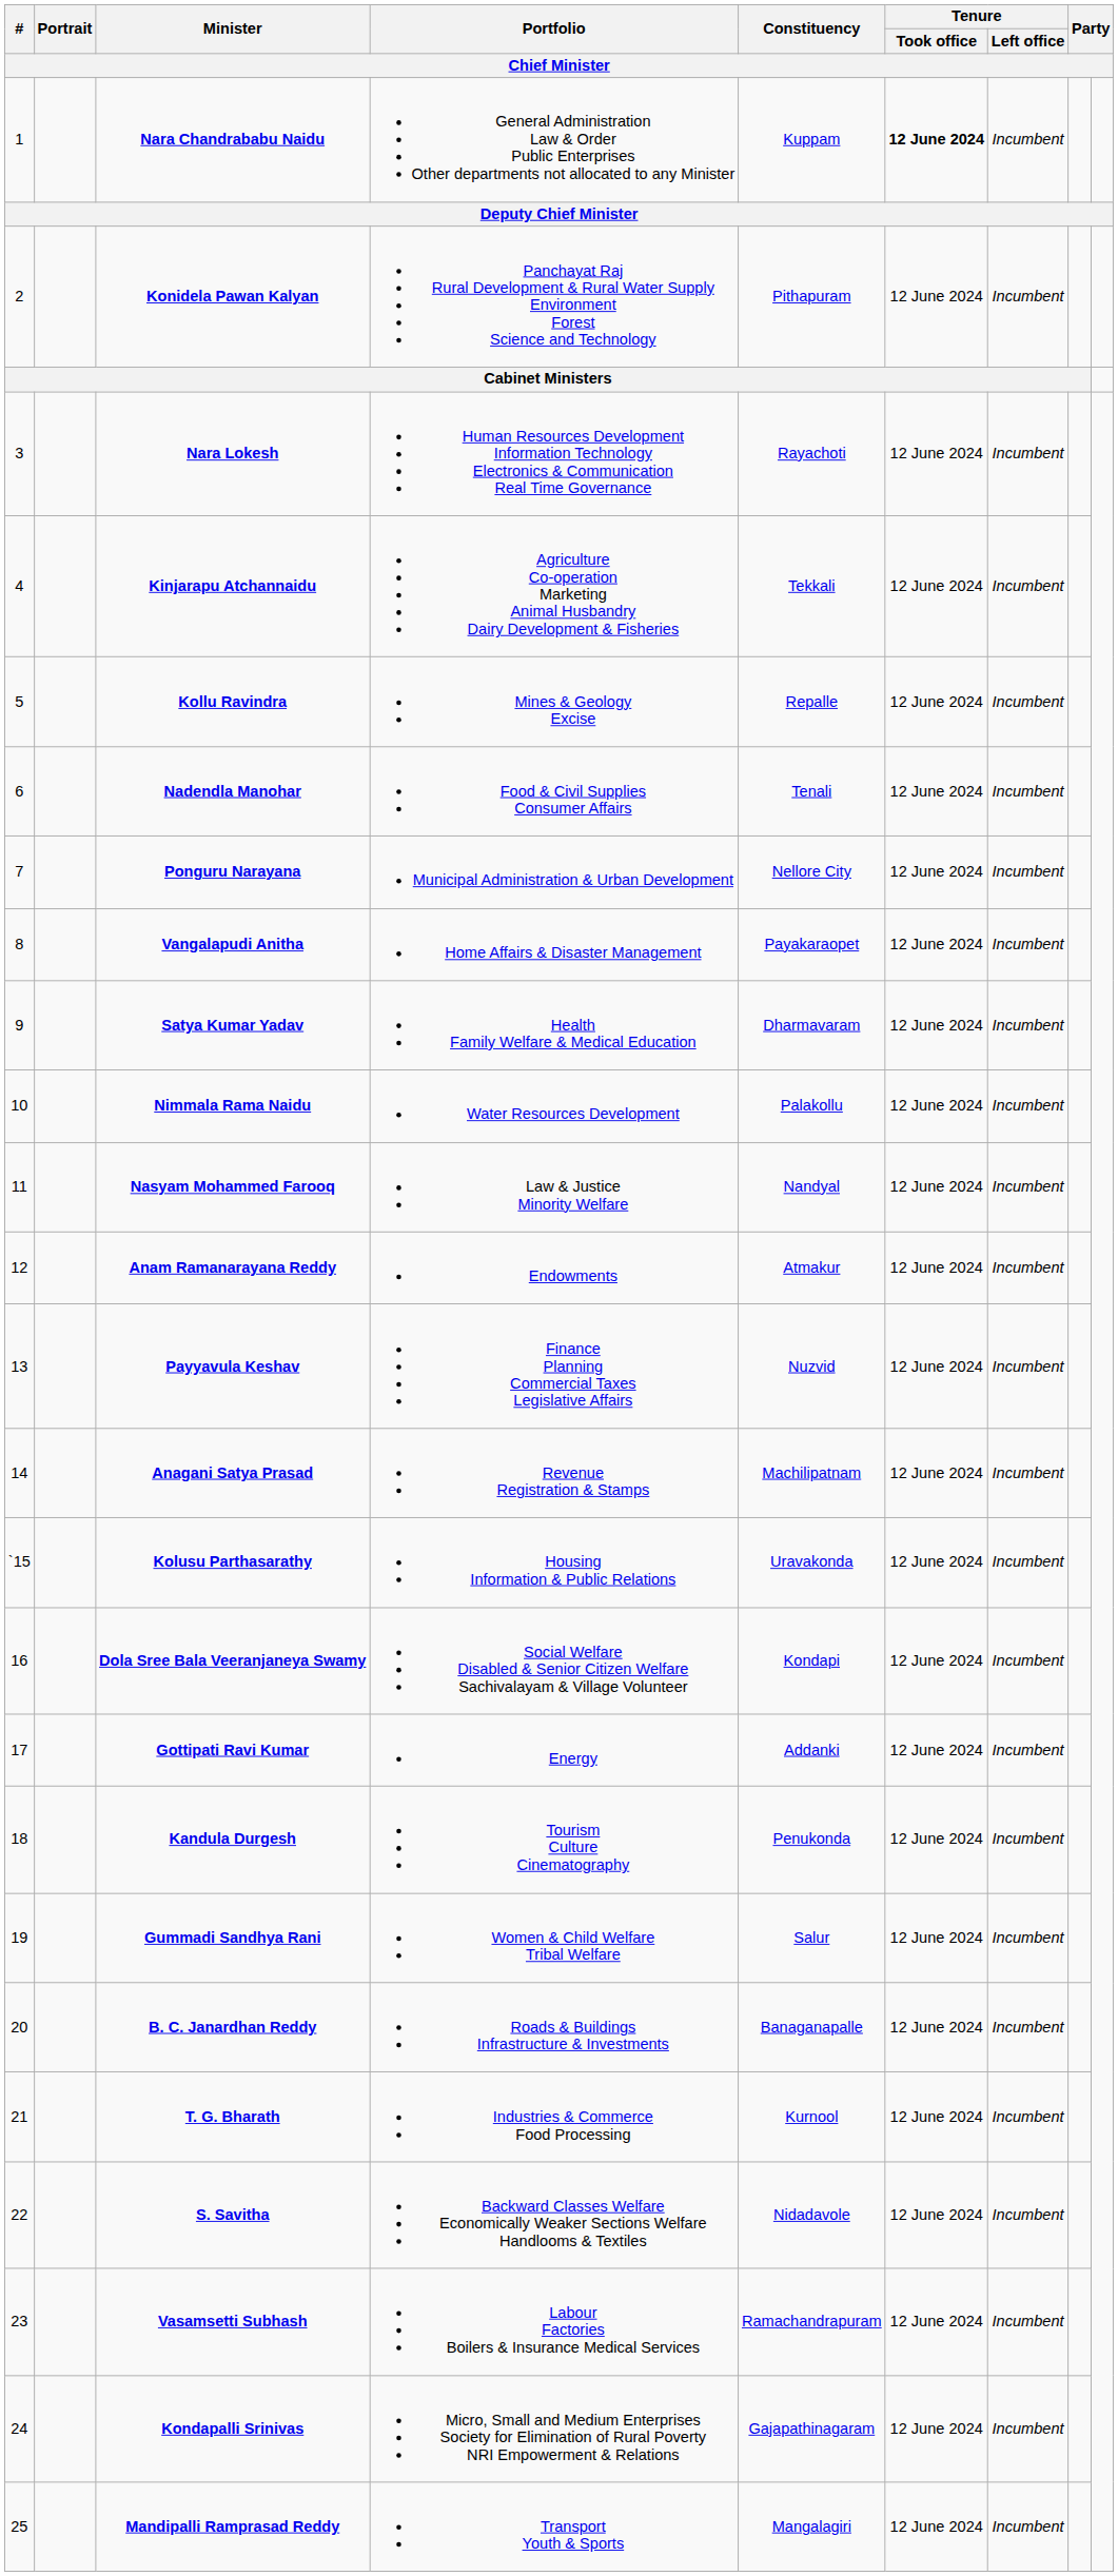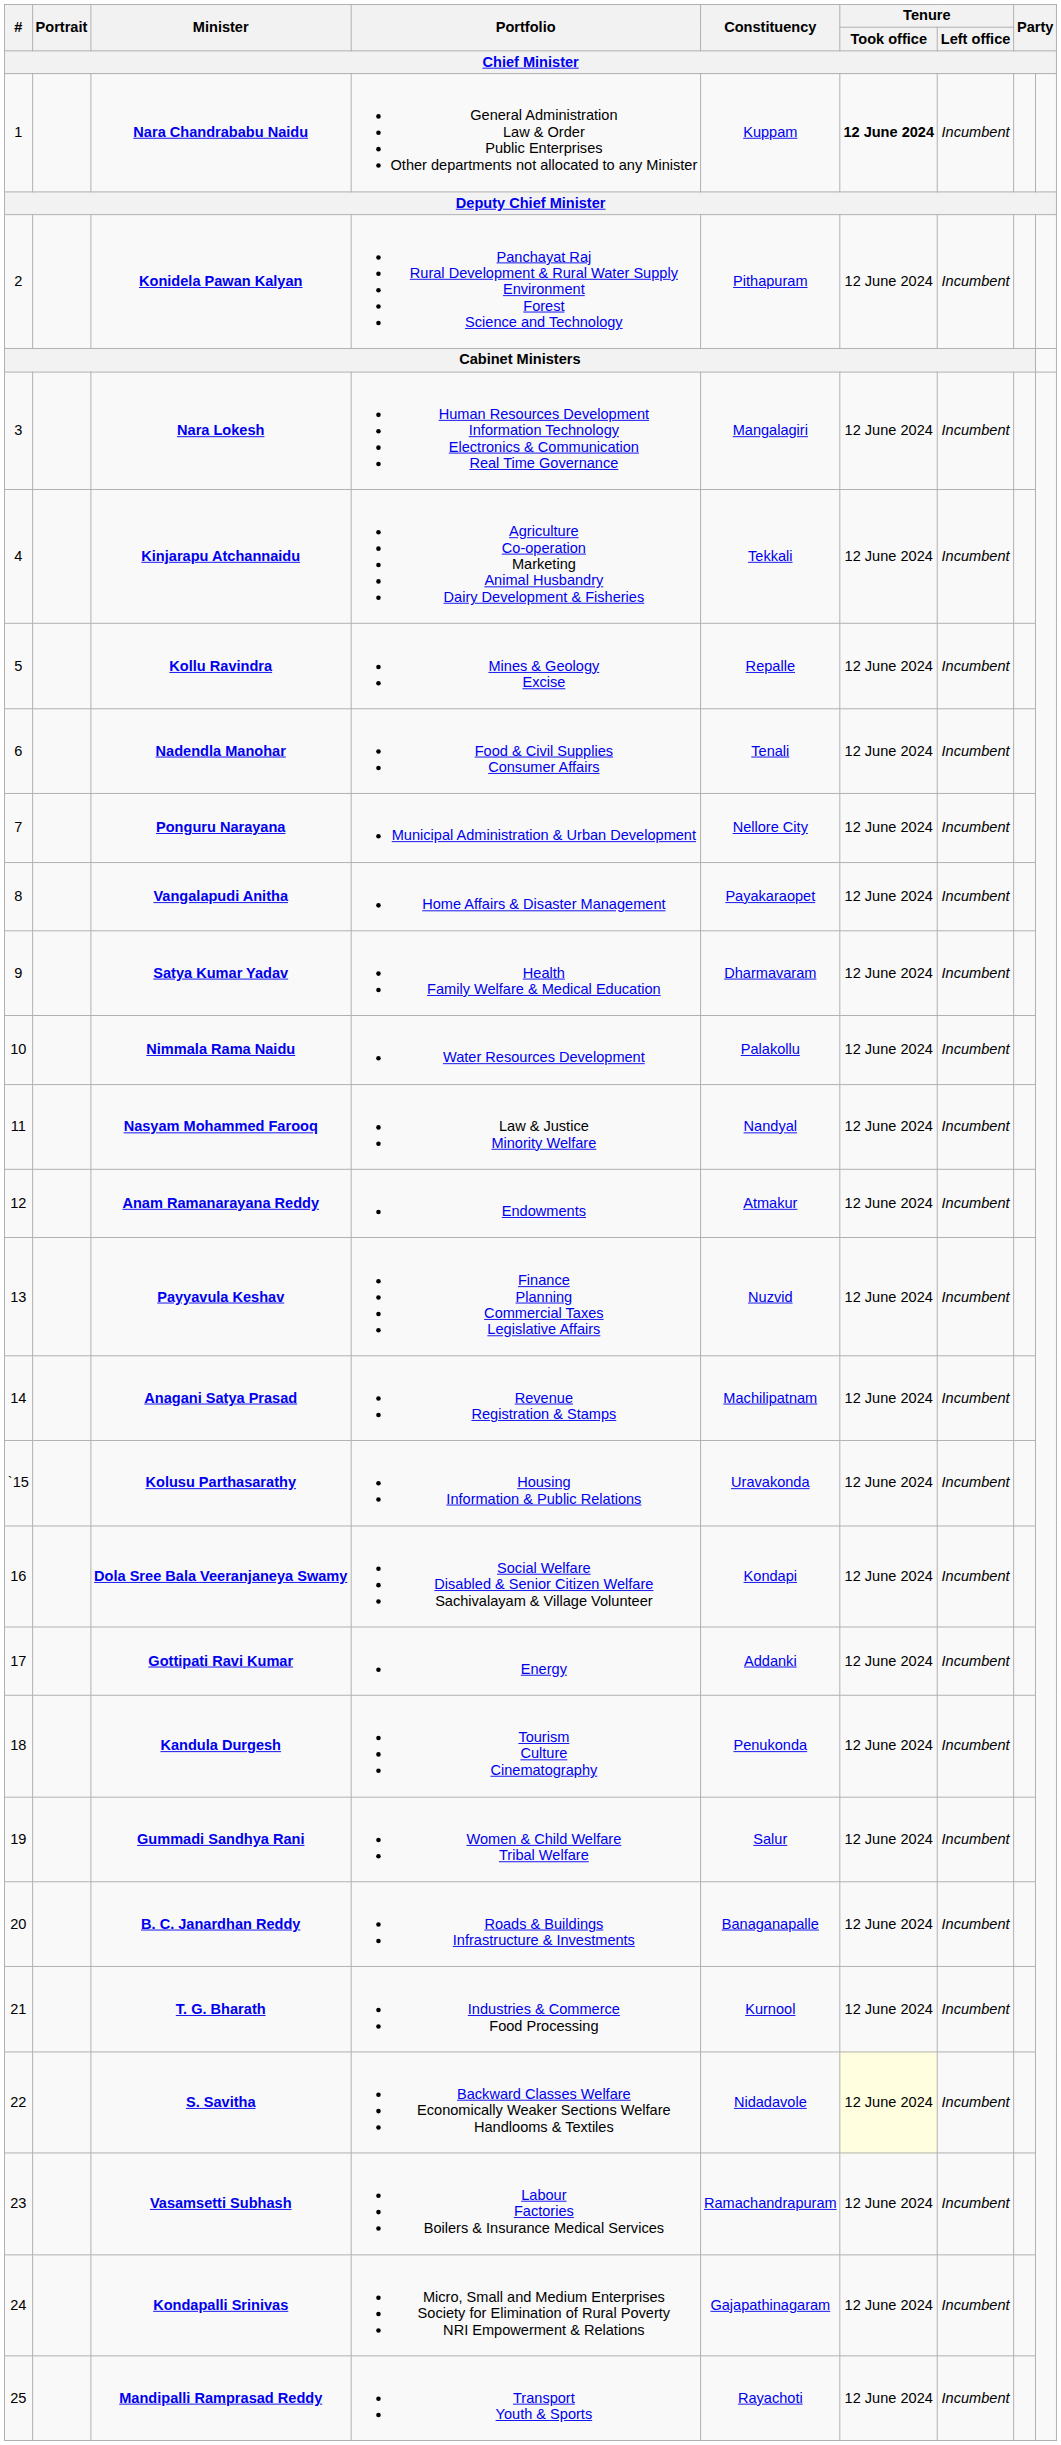Nara Lokesh | Constituency: Rayachoti -> Mangalagiri
S. Savitha | Tenure / Took office: no background -> lightyellow background
Mandipalli Ramprasad Reddy | Constituency: Mangalagiri -> Rayachoti
